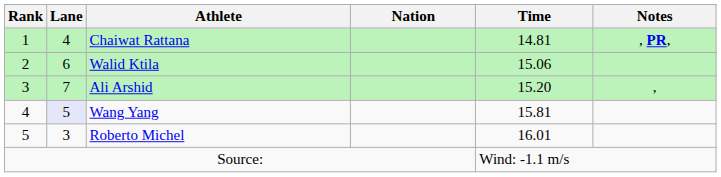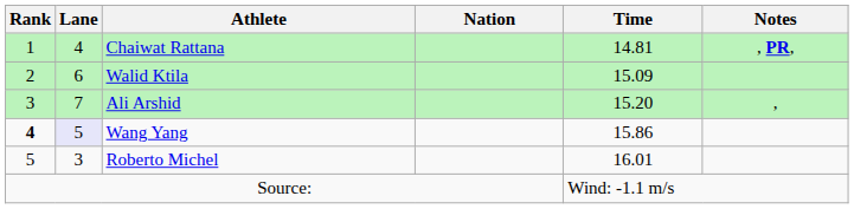Walid Ktila | Time: 15.06 -> 15.09
Wang Yang | Rank: normal -> bold
Wang Yang | Time: 15.81 -> 15.86
